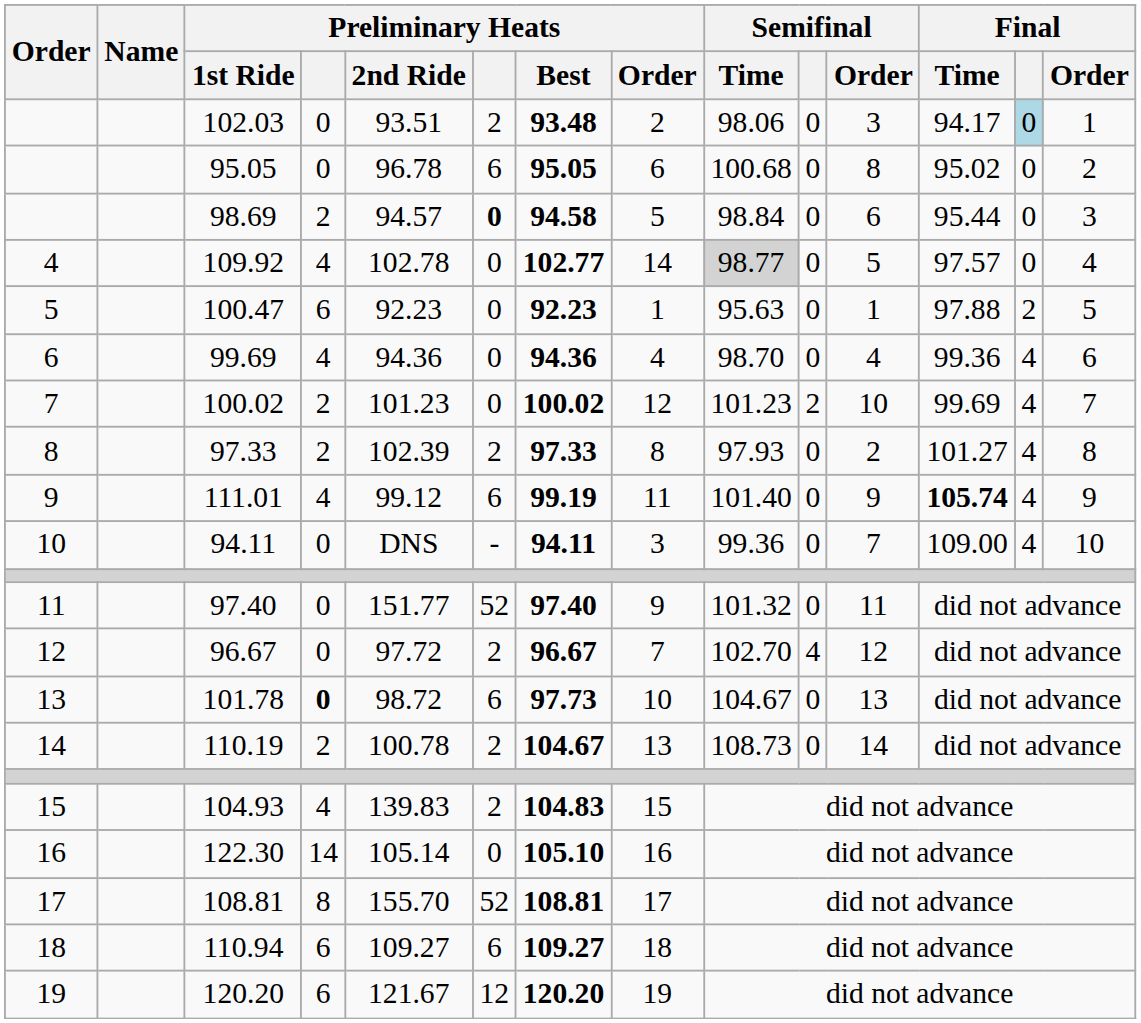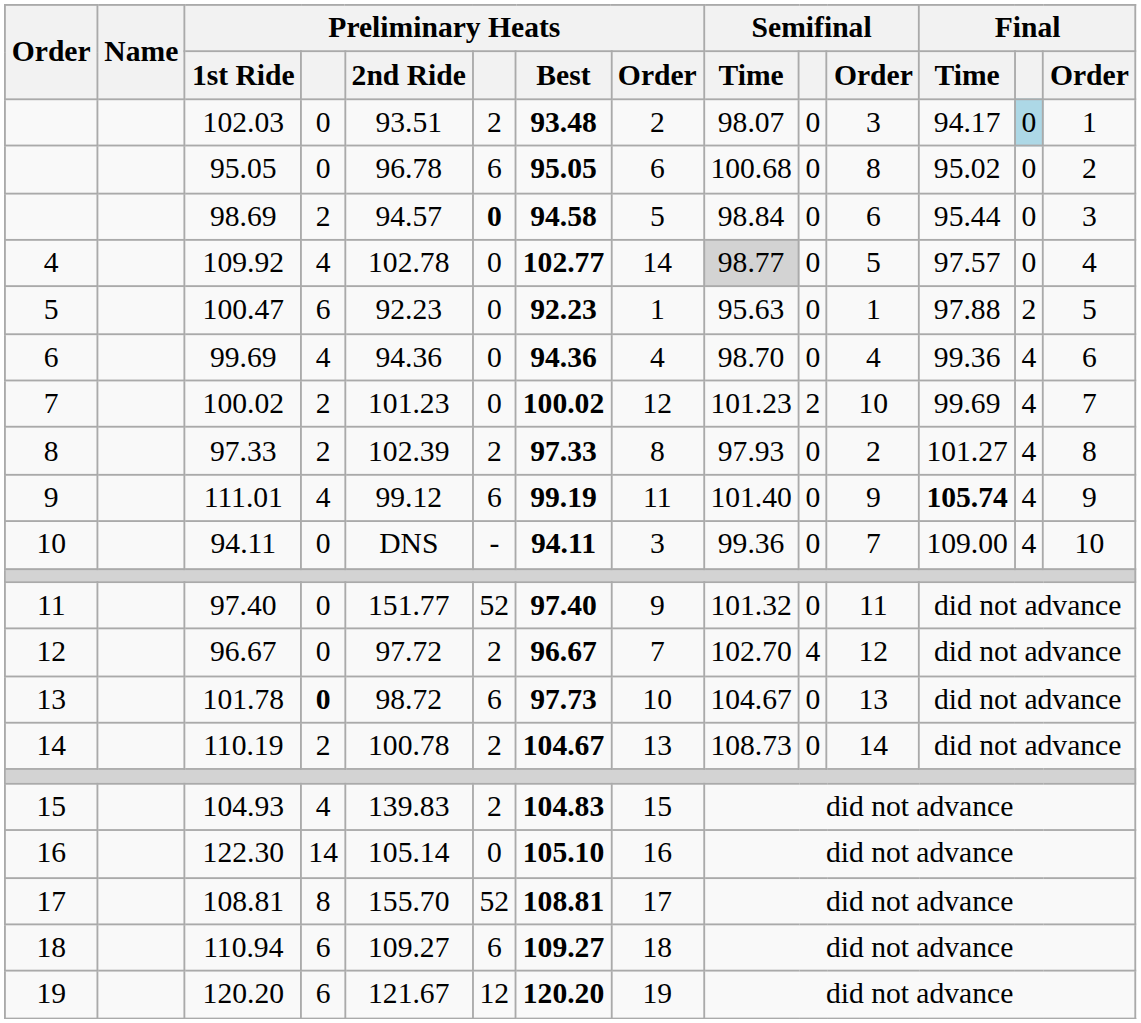102.03 | Semifinal / Time: 98.06 -> 98.07
